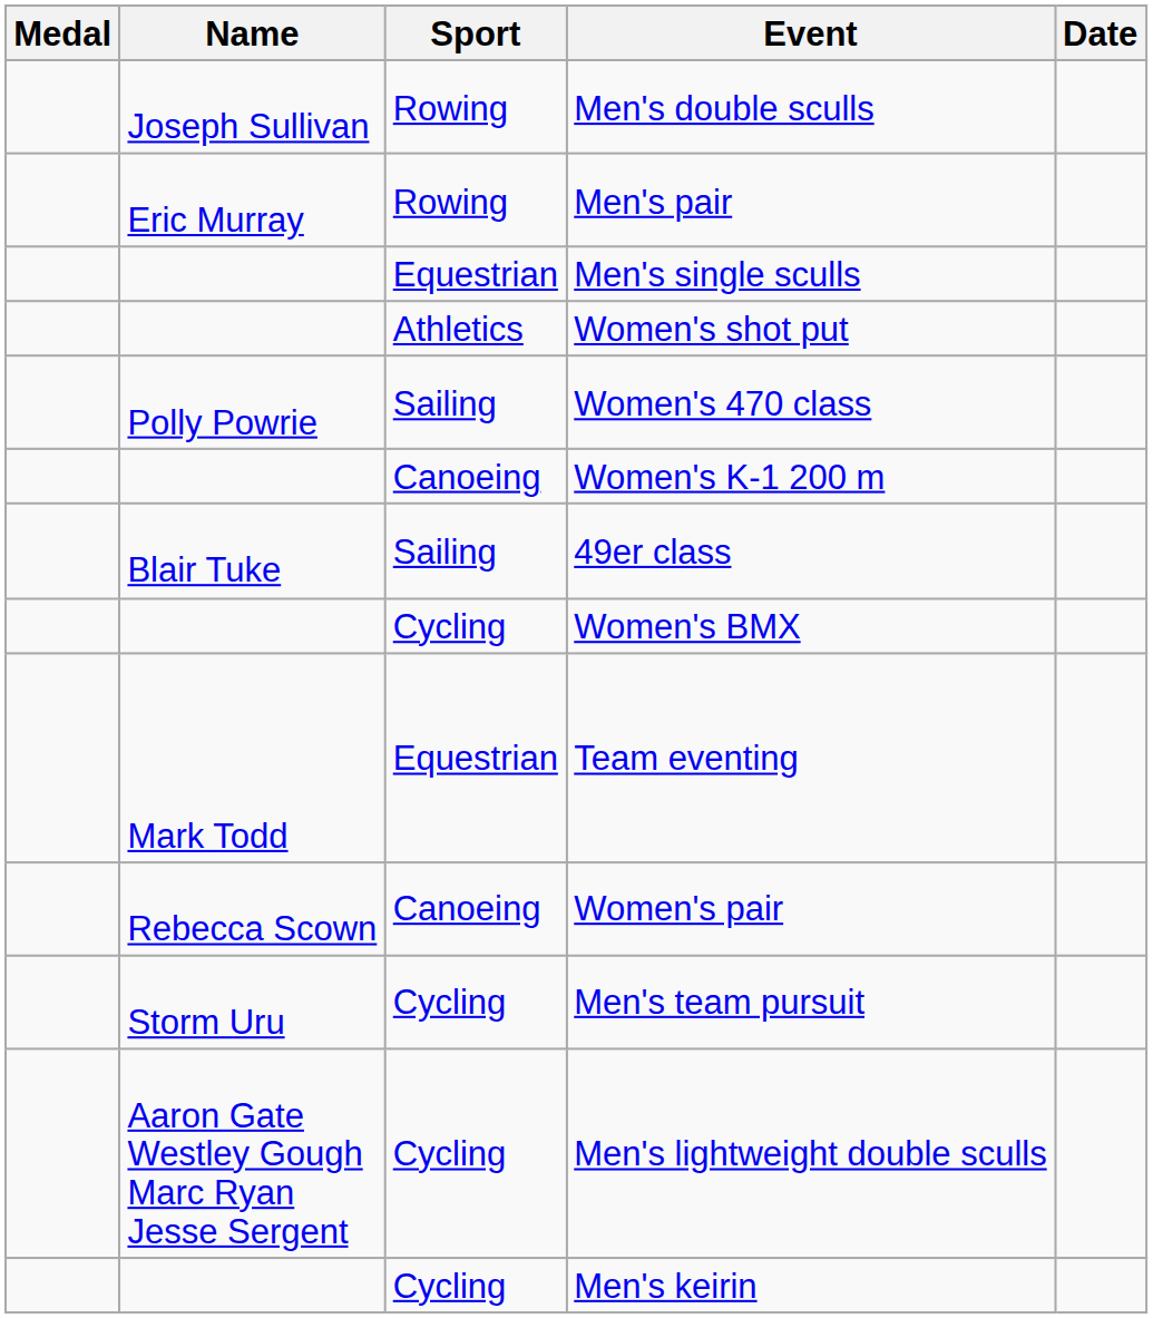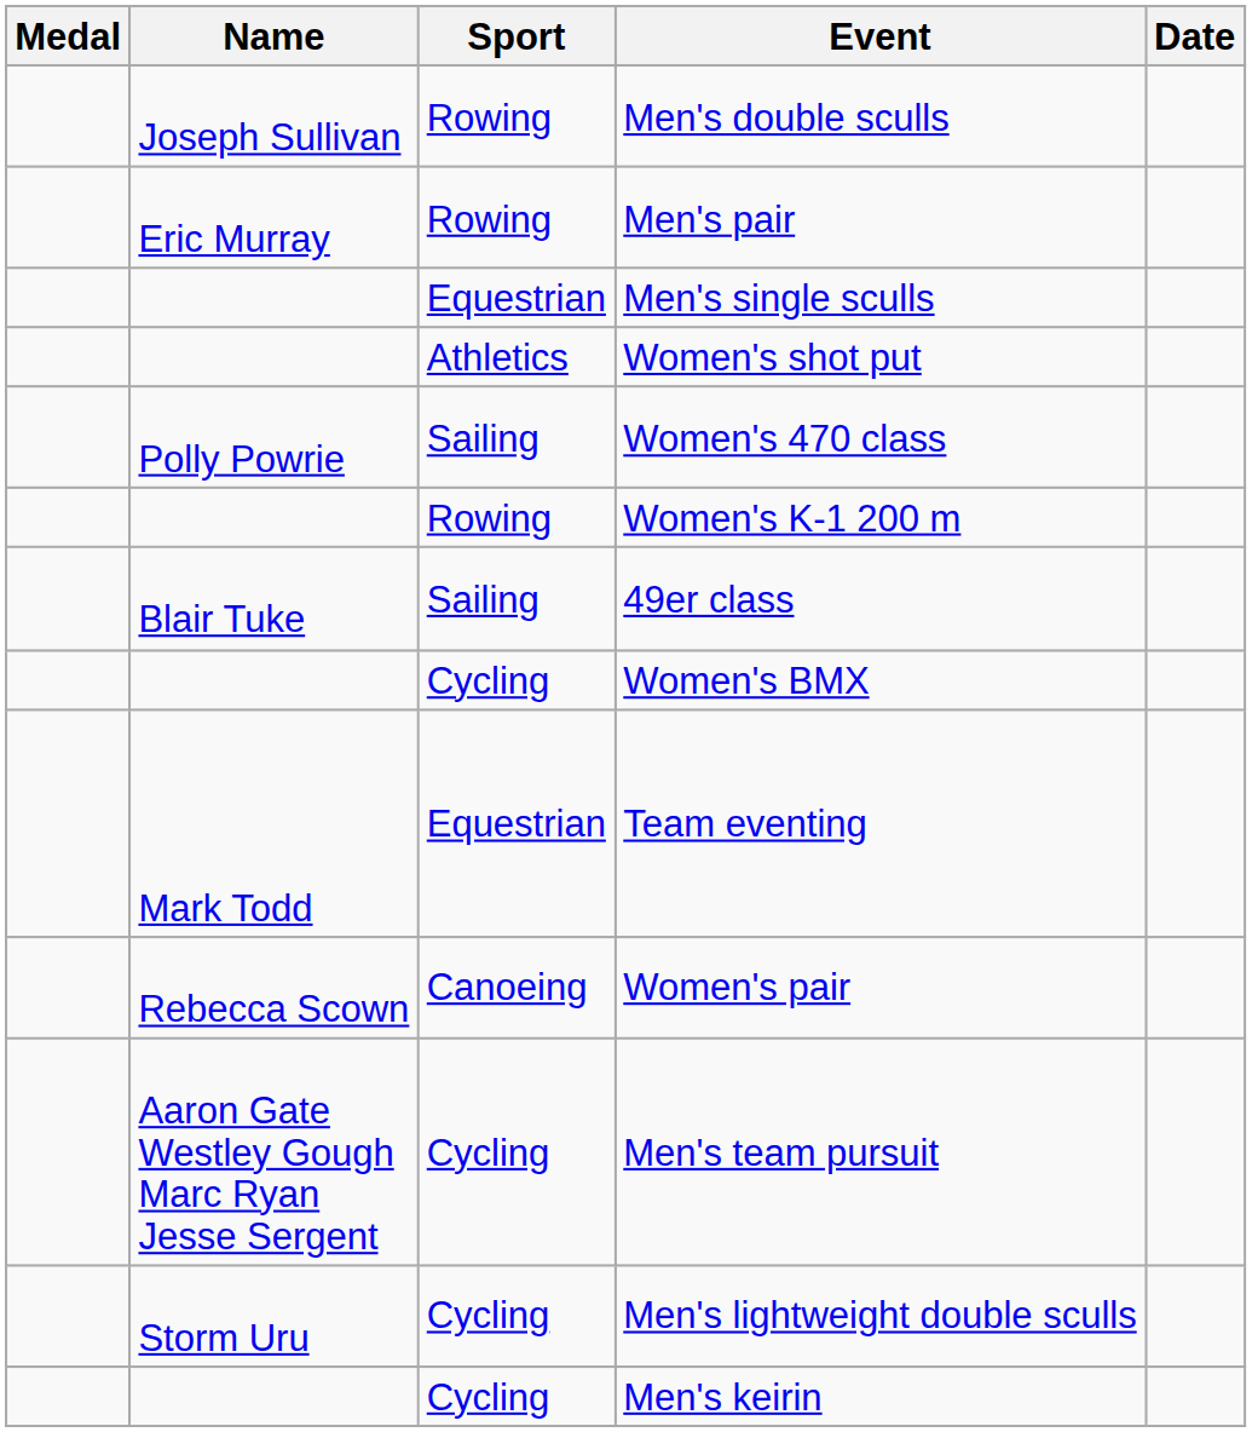Women's K-1 200 m | Sport: Canoeing -> Rowing
Men's team pursuit | Name: Storm Uru -> Aaron Gate Westley Gough Marc Ryan Jesse Sergent
Men's lightweight double sculls | Name: Aaron Gate Westley Gough Marc Ryan Jesse Sergent -> Storm Uru
